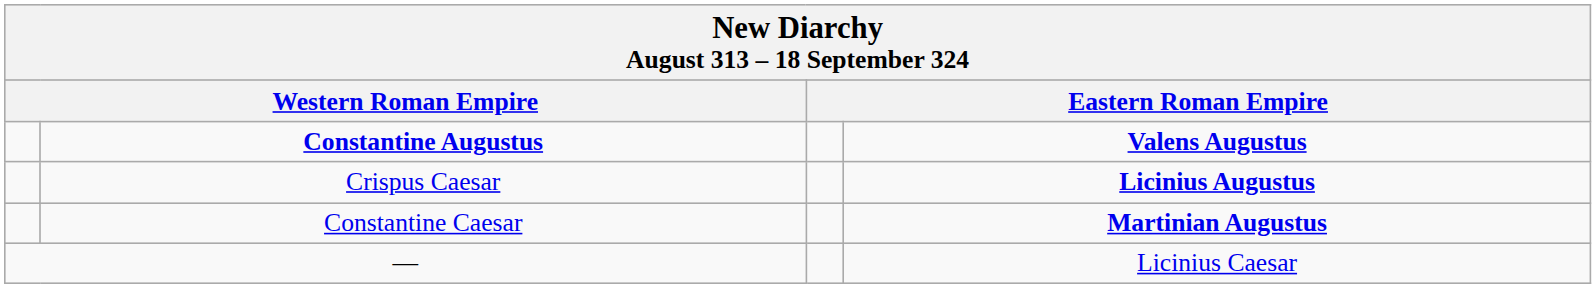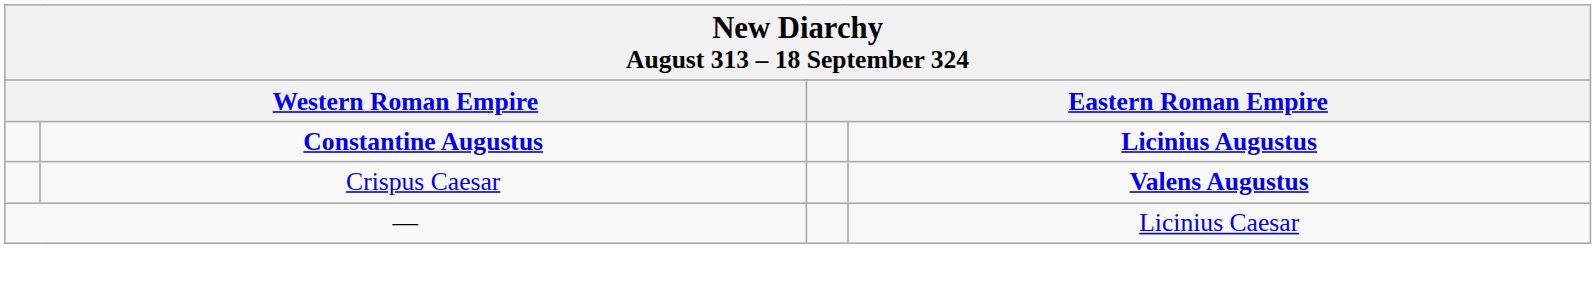Constantine Augustus | column 4: Valens Augustus -> Licinius Augustus
Crispus Caesar | column 4: Licinius Augustus -> Valens Augustus
- row: Constantine Caesar | Martinian Augustus
